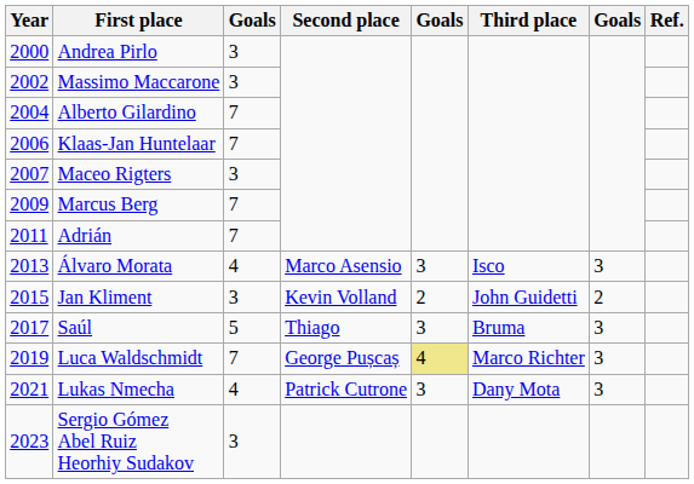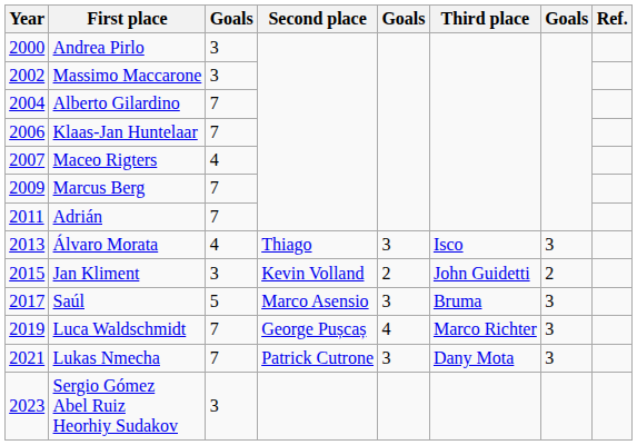Maceo Rigters | column 3: 3 -> 4
Álvaro Morata | Second place: Marco Asensio -> Thiago
Saúl | Second place: Thiago -> Marco Asensio
Luca Waldschmidt | column 5: khaki background -> no background
Lukas Nmecha | column 3: 4 -> 7
